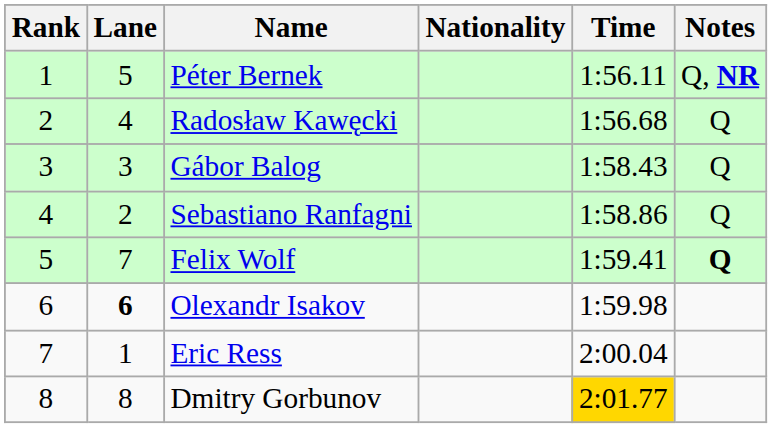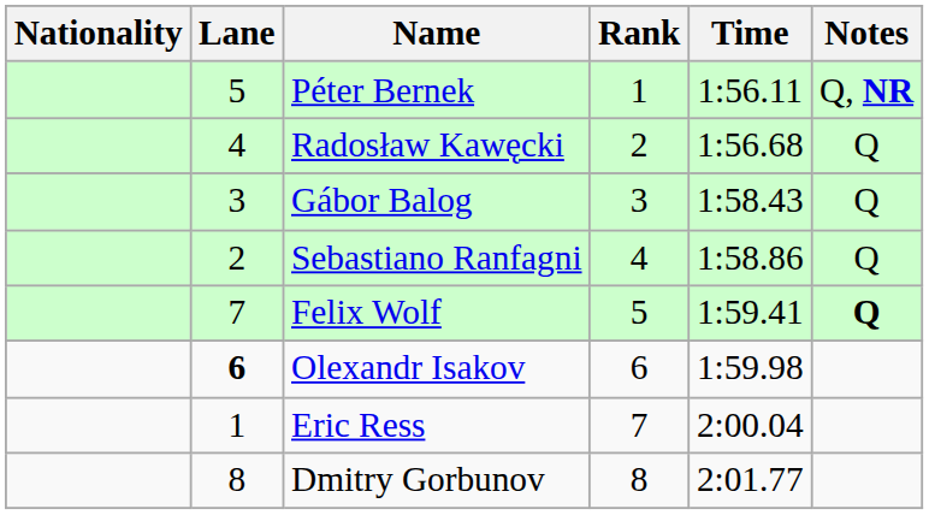columns swapped: Rank <-> Nationality
Dmitry Gorbunov | Time: gold background -> no background
